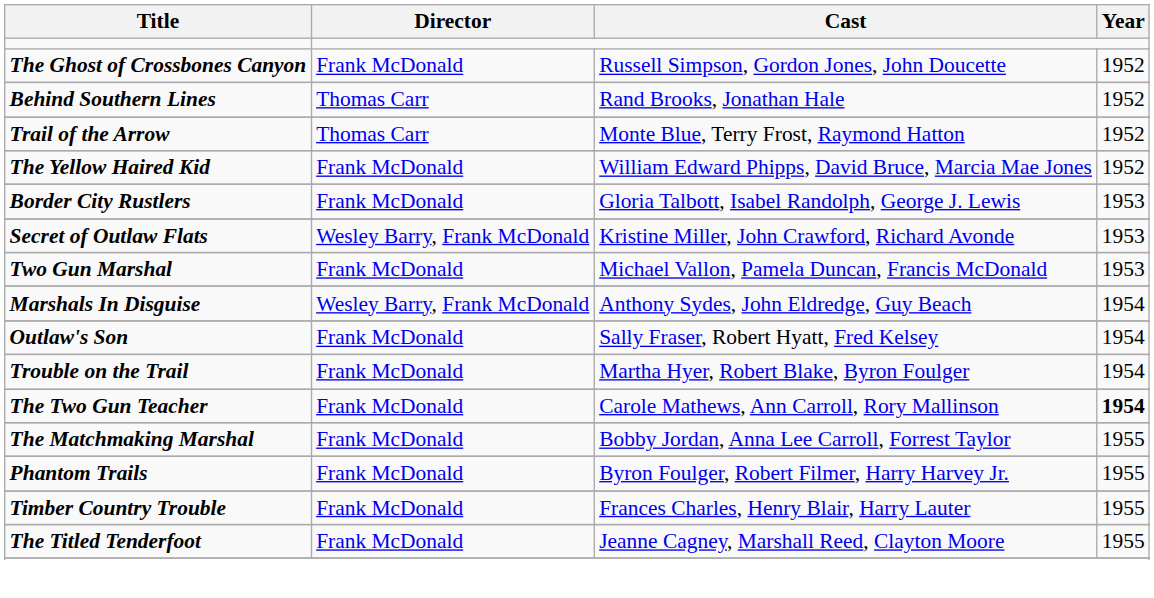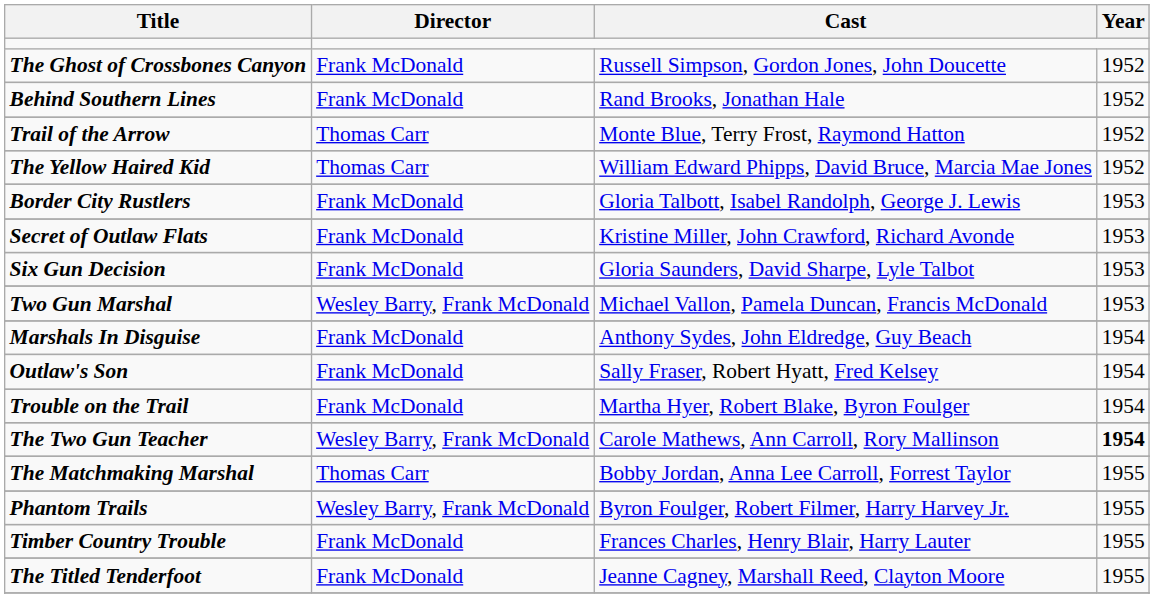Behind Southern Lines | Director: Thomas Carr -> Frank McDonald
The Yellow Haired Kid | Director: Frank McDonald -> Thomas Carr
Secret of Outlaw Flats | Director: Wesley Barry, Frank McDonald -> Frank McDonald
+ row: Six Gun Decision | Frank McDonald | Gloria Saunders, David Sharpe, Lyle Talbot | 1953
Two Gun Marshal | Director: Frank McDonald -> Wesley Barry, Frank McDonald
Marshals In Disguise | Director: Wesley Barry, Frank McDonald -> Frank McDonald
The Two Gun Teacher | Director: Frank McDonald -> Wesley Barry, Frank McDonald
The Matchmaking Marshal | Director: Frank McDonald -> Thomas Carr
Phantom Trails | Director: Frank McDonald -> Wesley Barry, Frank McDonald
